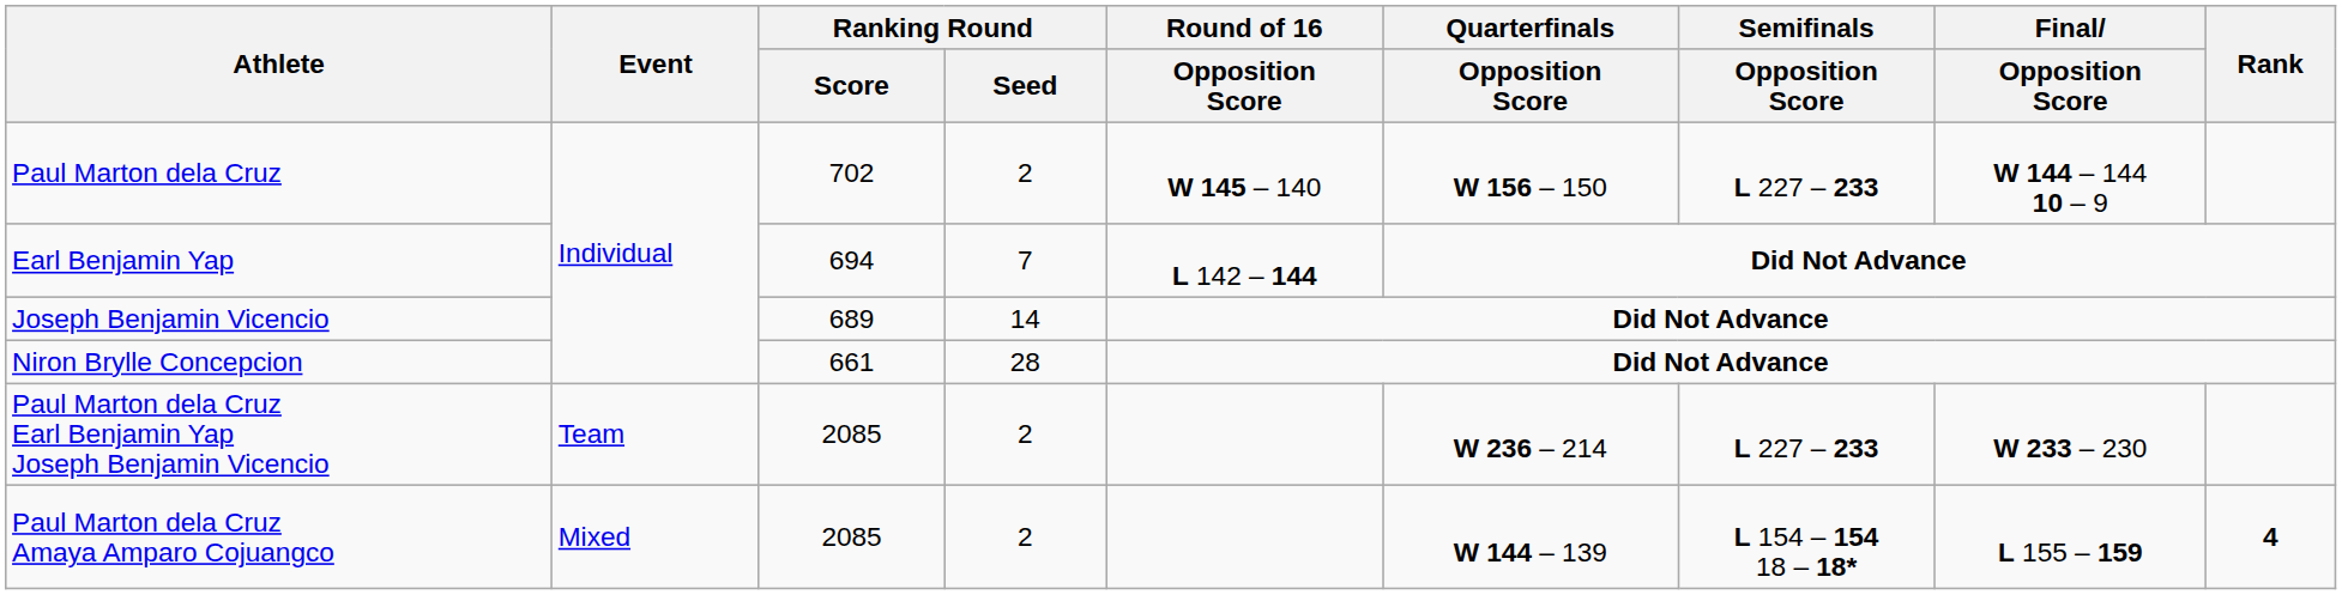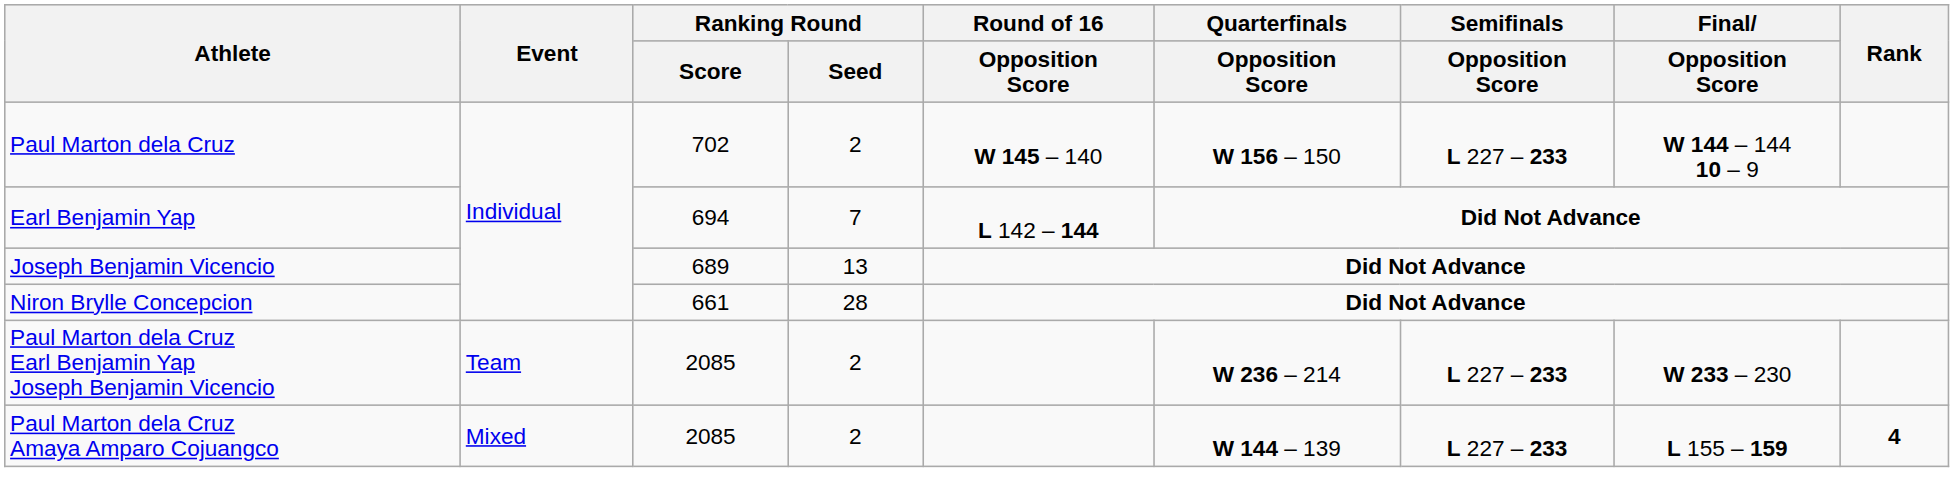Joseph Benjamin Vicencio | Ranking Round / Seed: 14 -> 13
Paul Marton dela Cruz Amaya Amparo Cojuangco | Semifinals / Opposition Score: L 154 – 154 18 – 18* -> L 227 – 233
